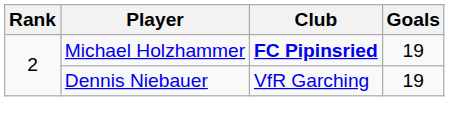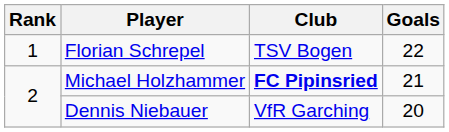+ row: 1 | Florian Schrepel | TSV Bogen | 22
Michael Holzhammer | Goals: 19 -> 21
Dennis Niebauer | Goals: 19 -> 20
